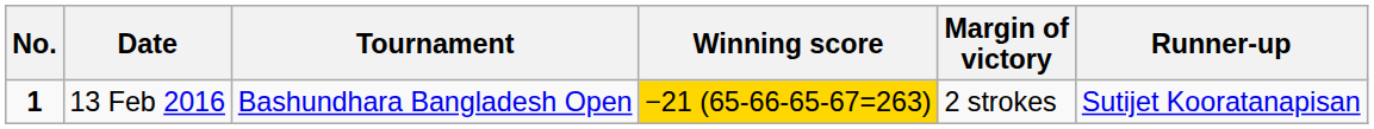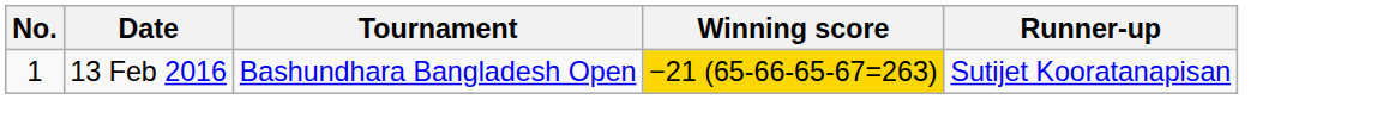- column: Margin of victory | 2 strokes
13 Feb 2016 | No.: bold -> normal
